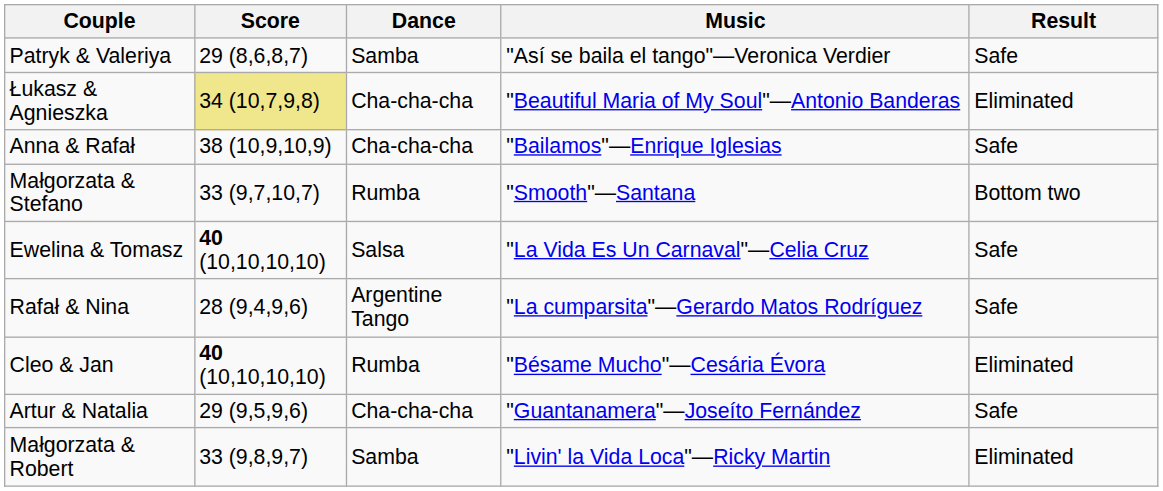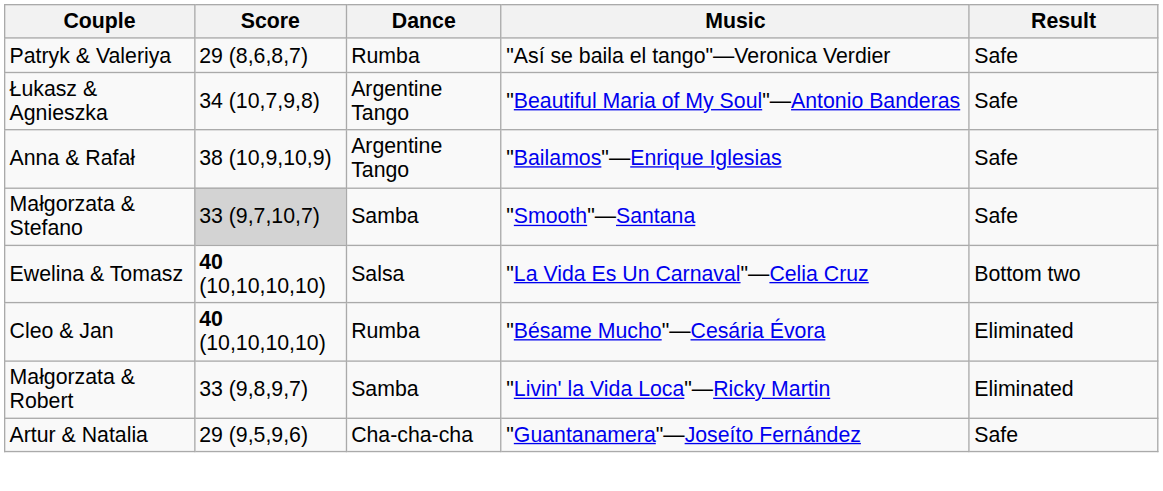Patryk & Valeriya | Dance: Samba -> Rumba
Łukasz & Agnieszka | Score: khaki background -> no background
Łukasz & Agnieszka | Dance: Cha-cha-cha -> Argentine Tango
Łukasz & Agnieszka | Result: Eliminated -> Safe
Anna & Rafał | Dance: Cha-cha-cha -> Argentine Tango
Małgorzata & Stefano | Score: no background -> lightgrey background
Małgorzata & Stefano | Dance: Rumba -> Samba
Małgorzata & Stefano | Result: Bottom two -> Safe
Ewelina & Tomasz | Result: Safe -> Bottom two
- row: Rafał & Nina | 28 (9,4,9,6) | Argentine Tango | "La cumparsita"—Gerardo Matos Rodríguez | Safe
rows swapped: Artur & Natalia <-> Małgorzata & Robert
